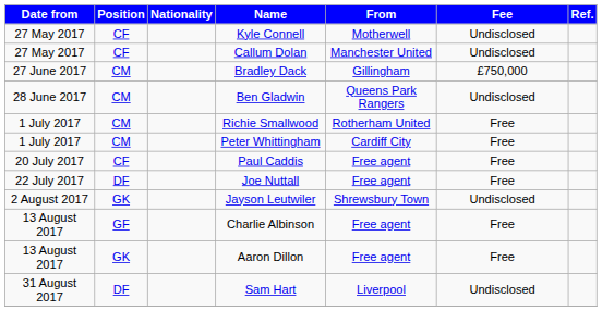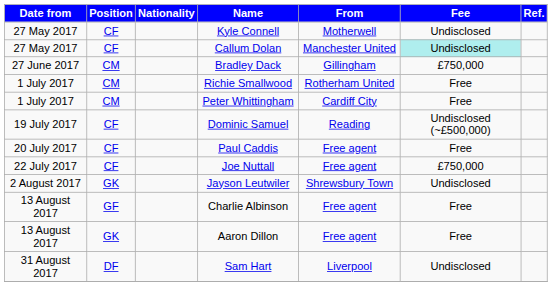Callum Dolan | Fee: no background -> paleturquoise background
- row: 28 June 2017 | CM | Ben Gladwin | Queens Park Rangers | Undisclosed
+ row: 19 July 2017 | CF | Dominic Samuel | Reading | Undisclosed (~£500,000)
Joe Nuttall | Position: DF -> CF
Joe Nuttall | Fee: Free -> £750,000
